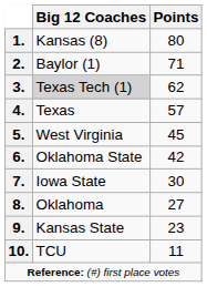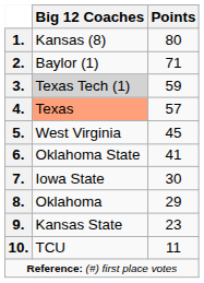3. | Points: 62 -> 59
4. | Big 12 Coaches: no background -> lightsalmon background
6. | Points: 42 -> 41
8. | Points: 27 -> 29
